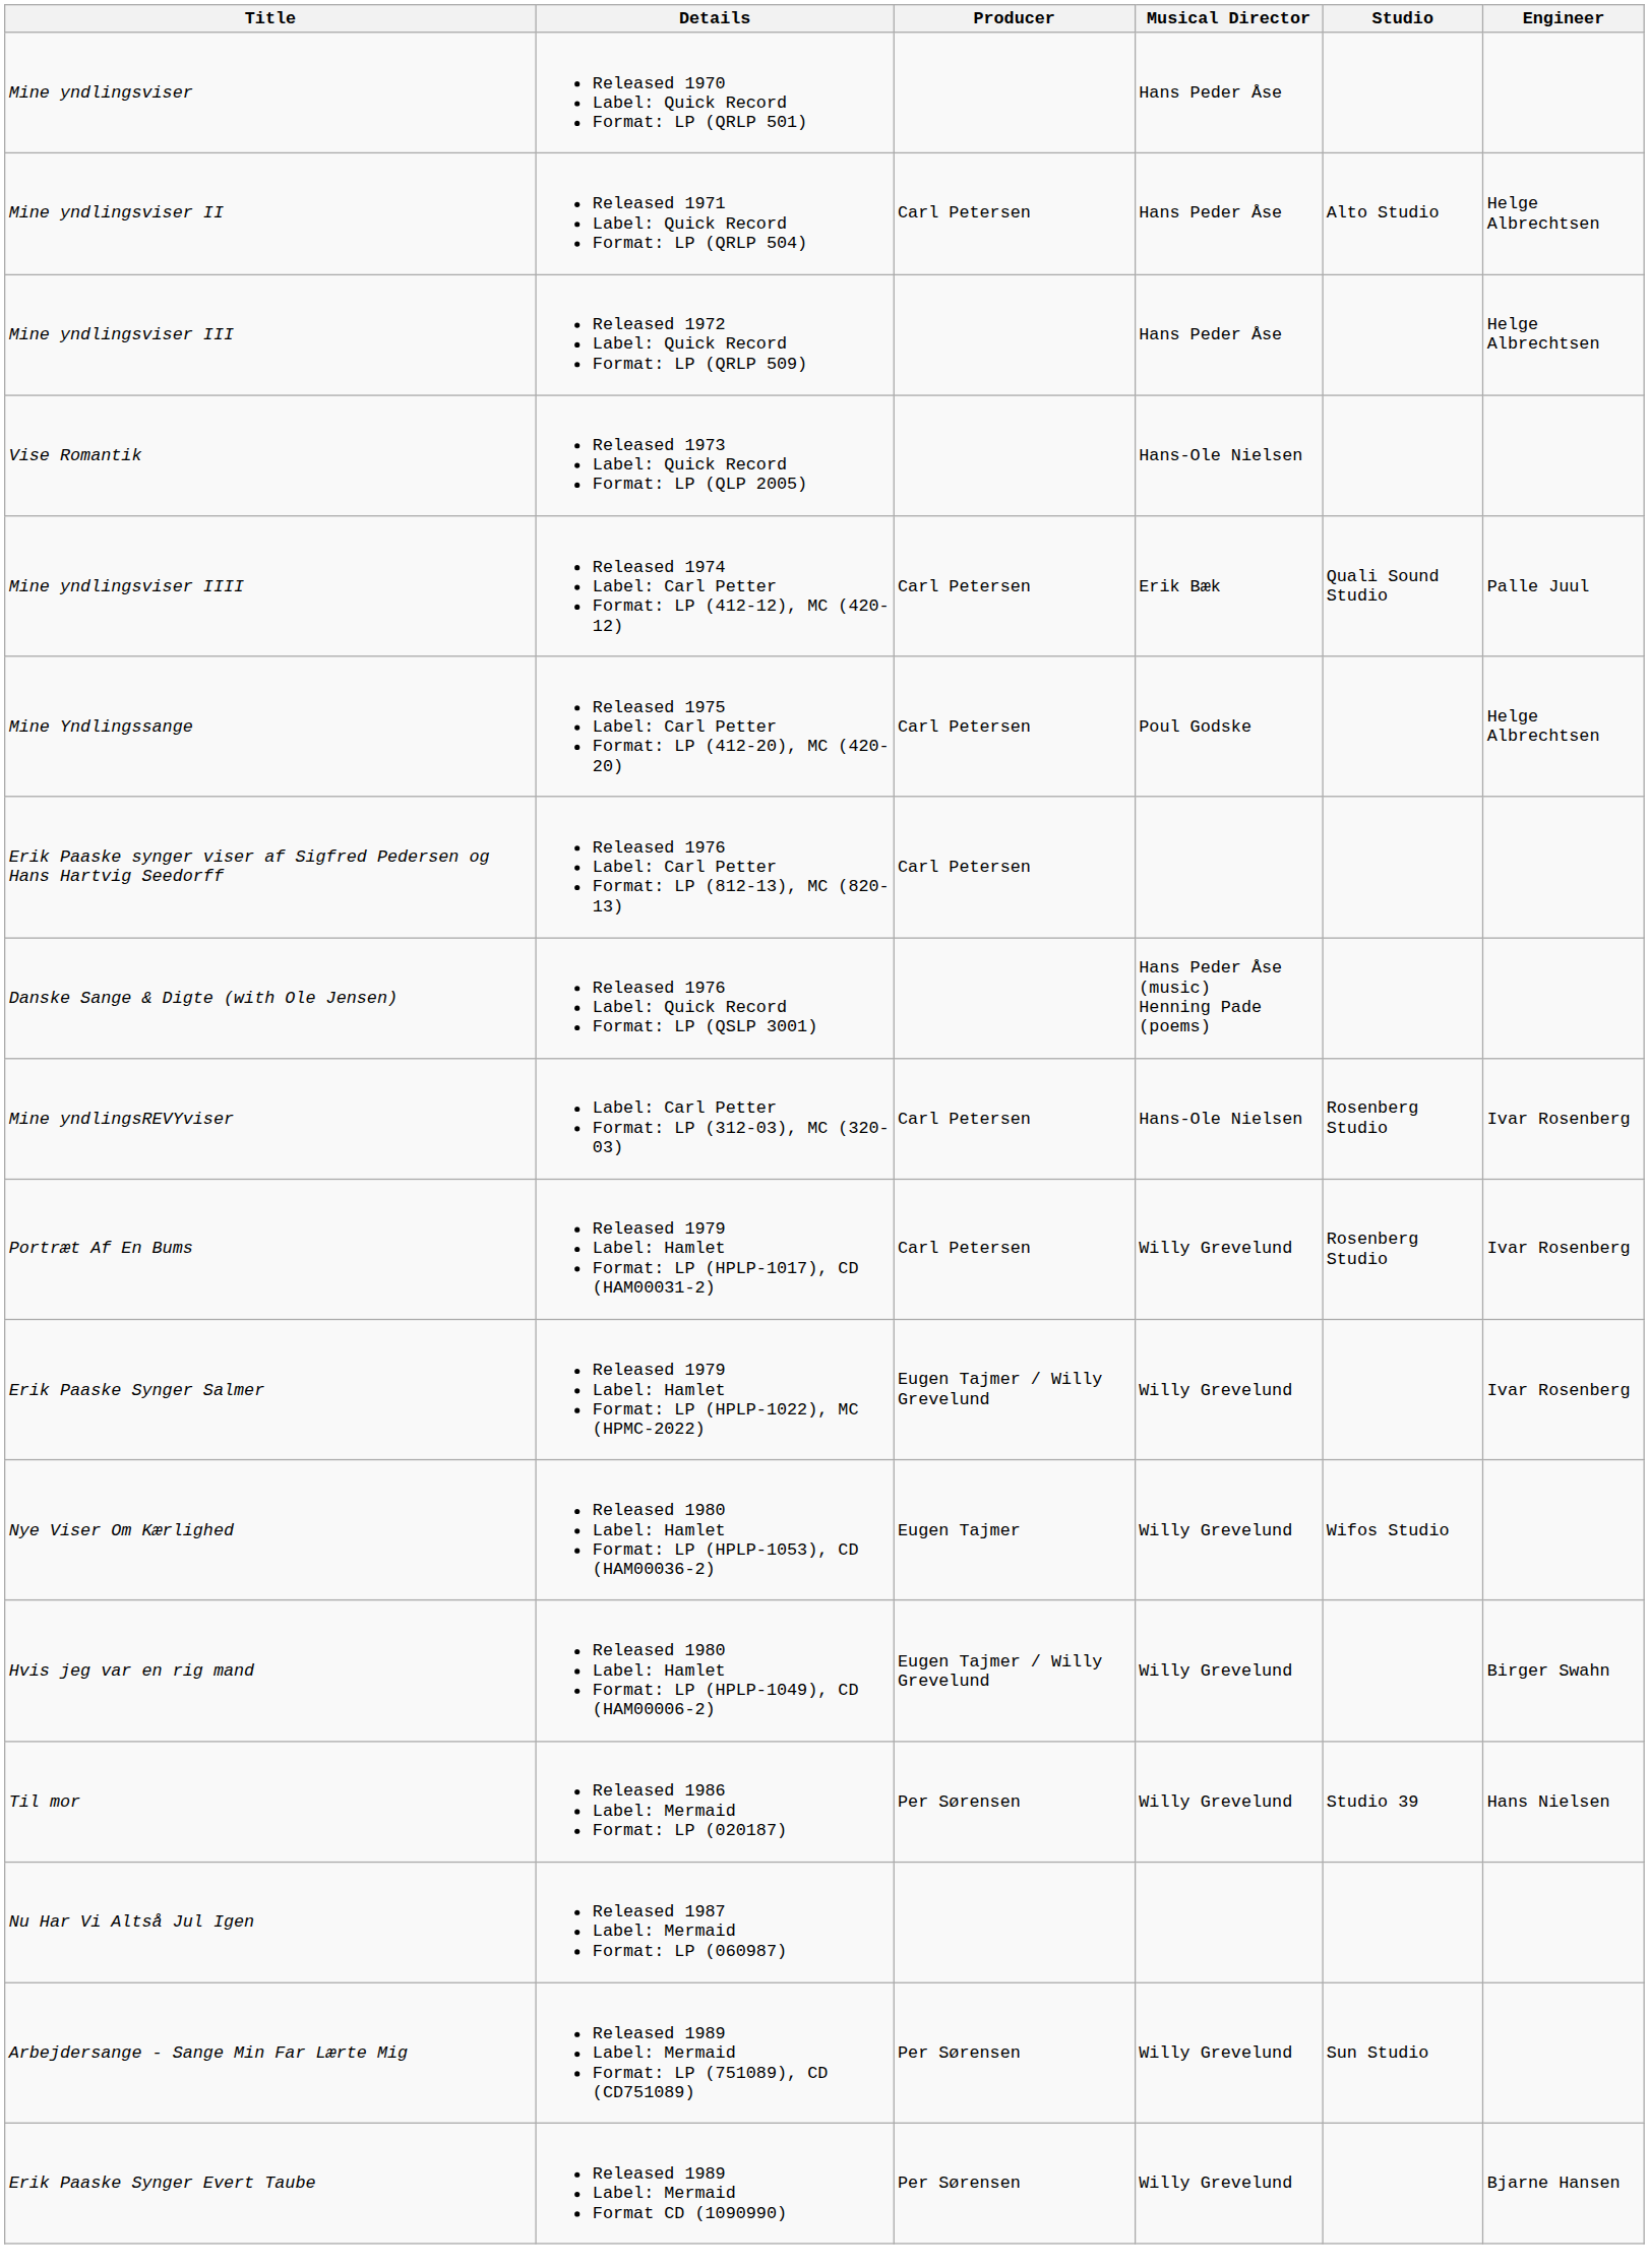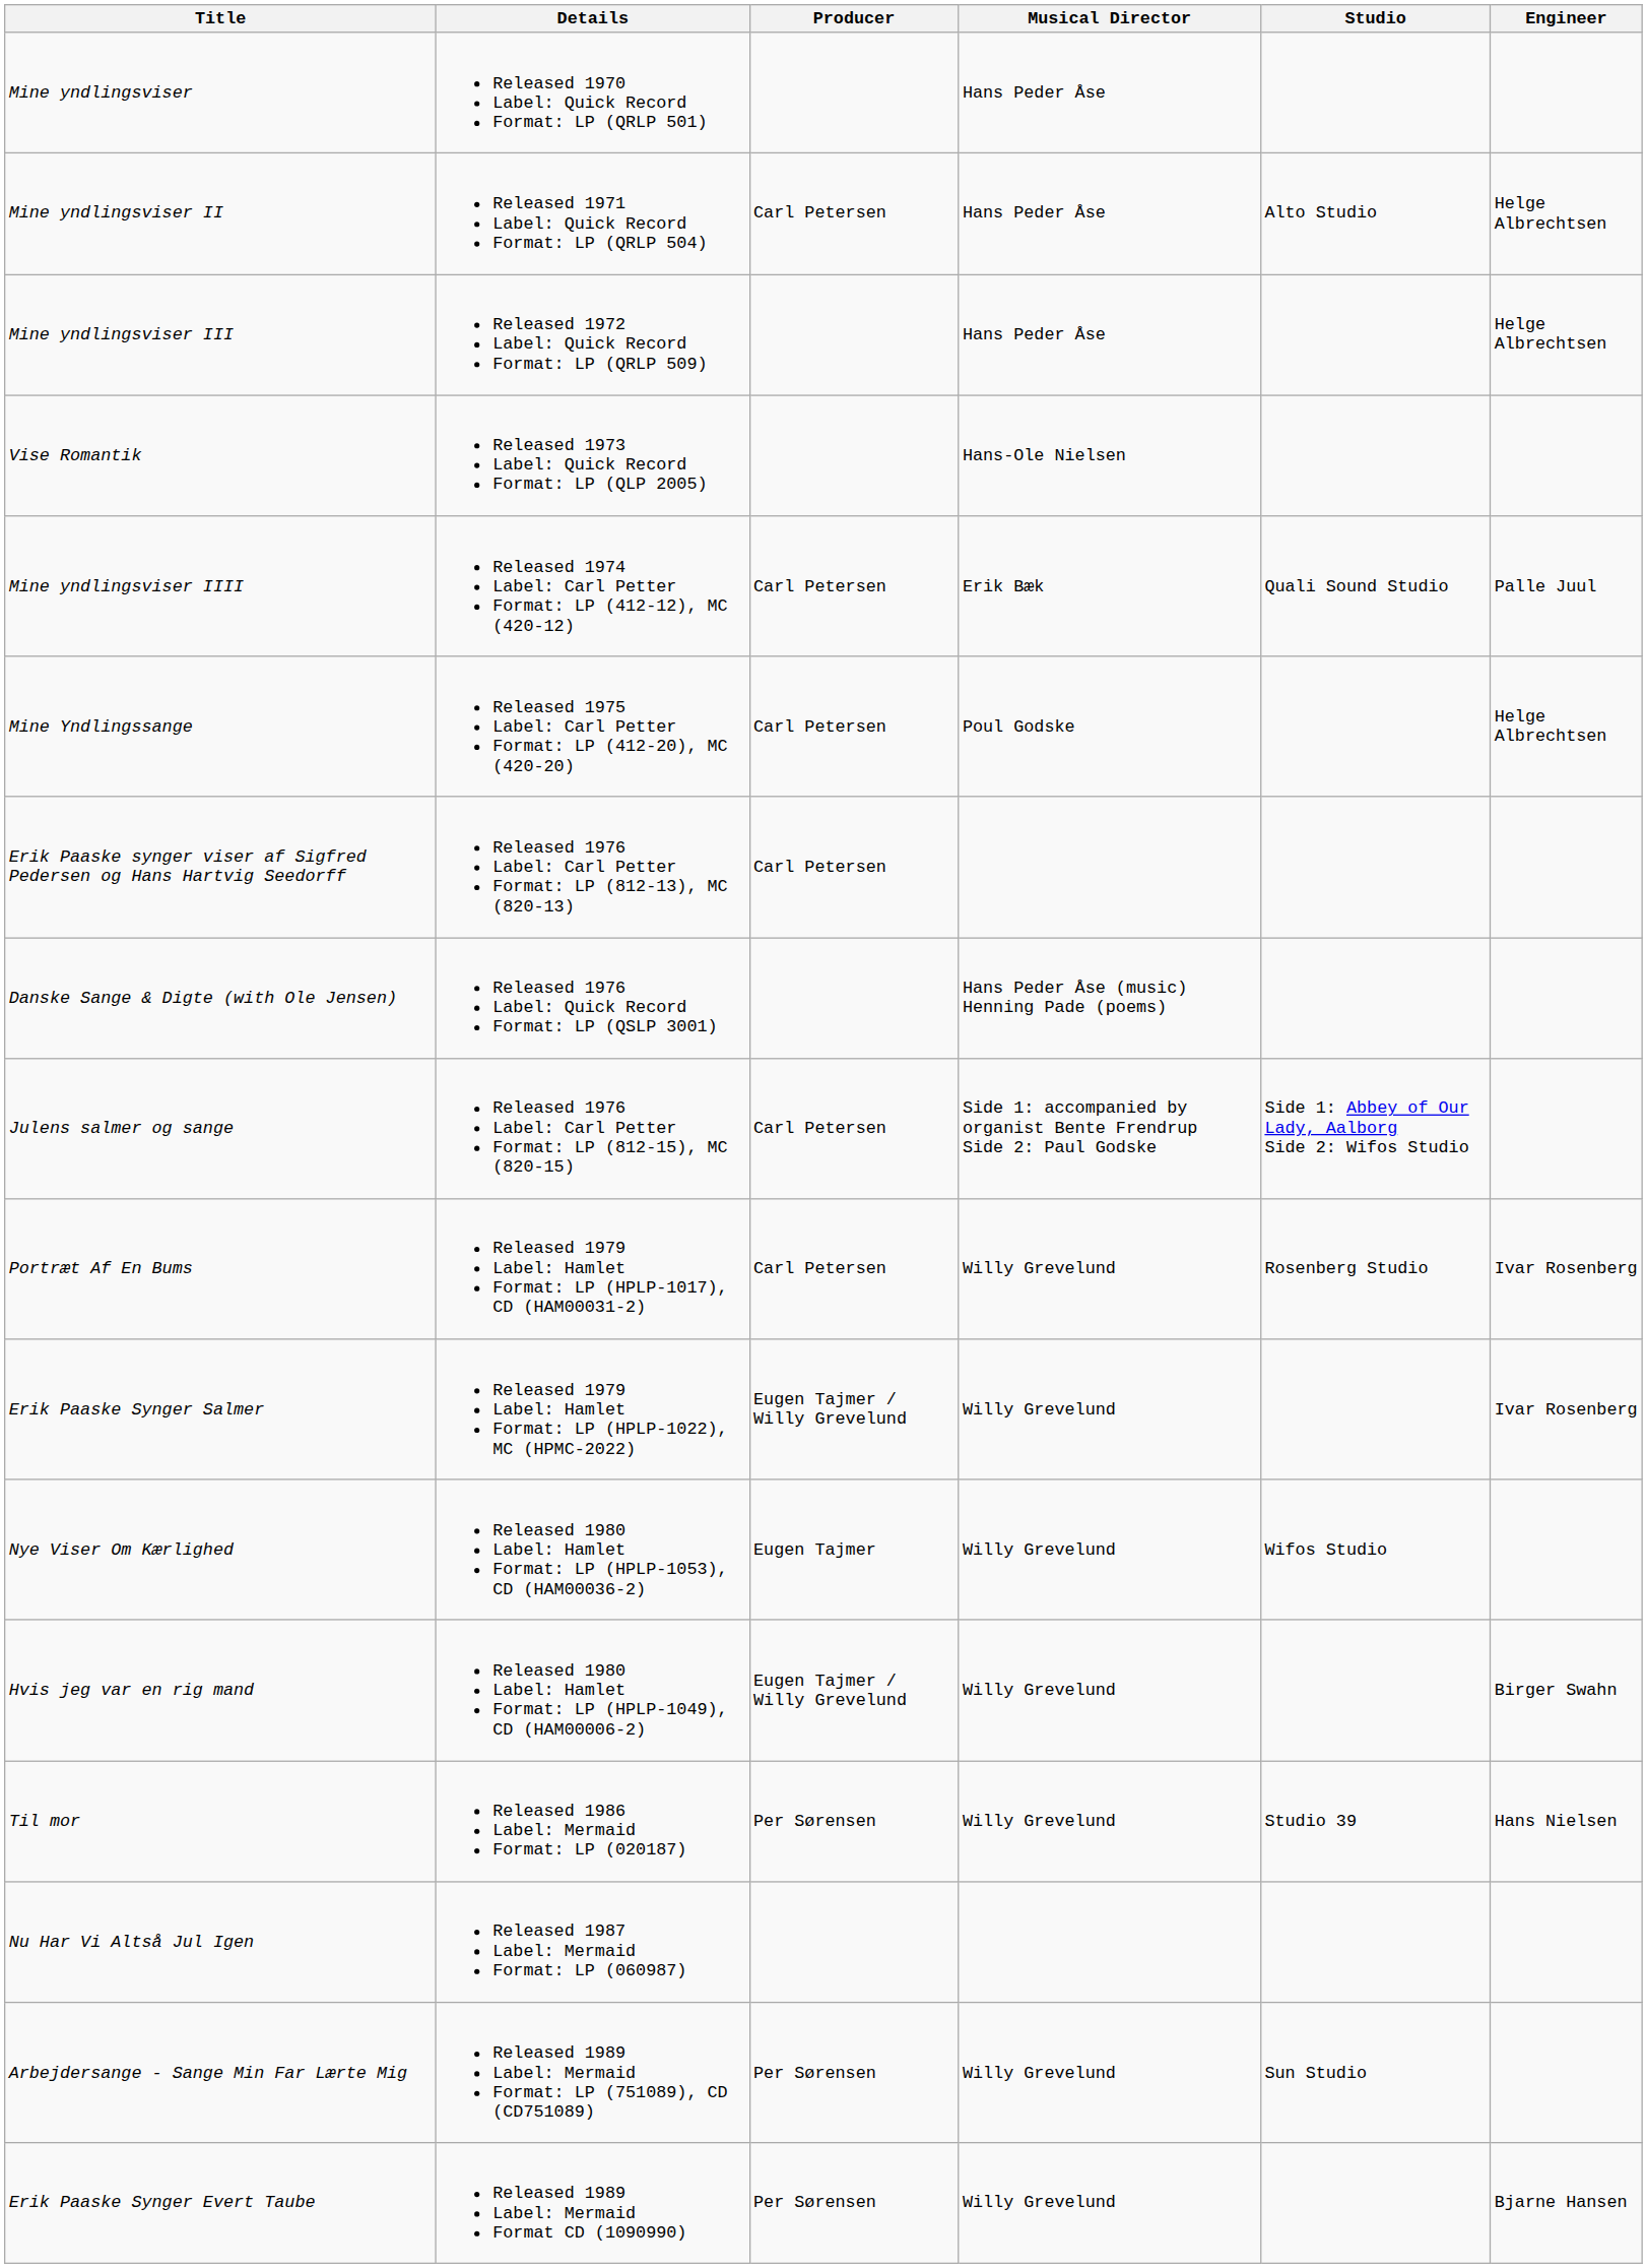+ row: Julens salmer og sange | Released 1976 Label: Carl Petter Format: LP (812-15), MC (820-15) | Carl Petersen | Side 1: accompanied by organist Bente Frendrup Side 2: Paul Godske | Side 1: Abbey of Our Lady, Aalborg Side 2: Wifos Studio
- row: Mine yndlingsREVYviser | Label: Carl Petter Format: LP (312-03), MC (320-03) | Carl Petersen | Hans-Ole Nielsen | Rosenberg Studio | Ivar Rosenberg
